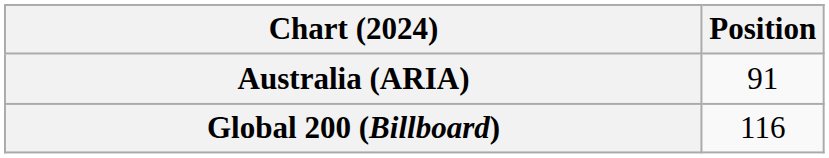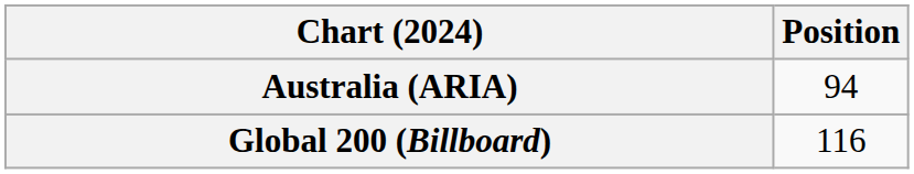Australia (ARIA) | Position: 91 -> 94
